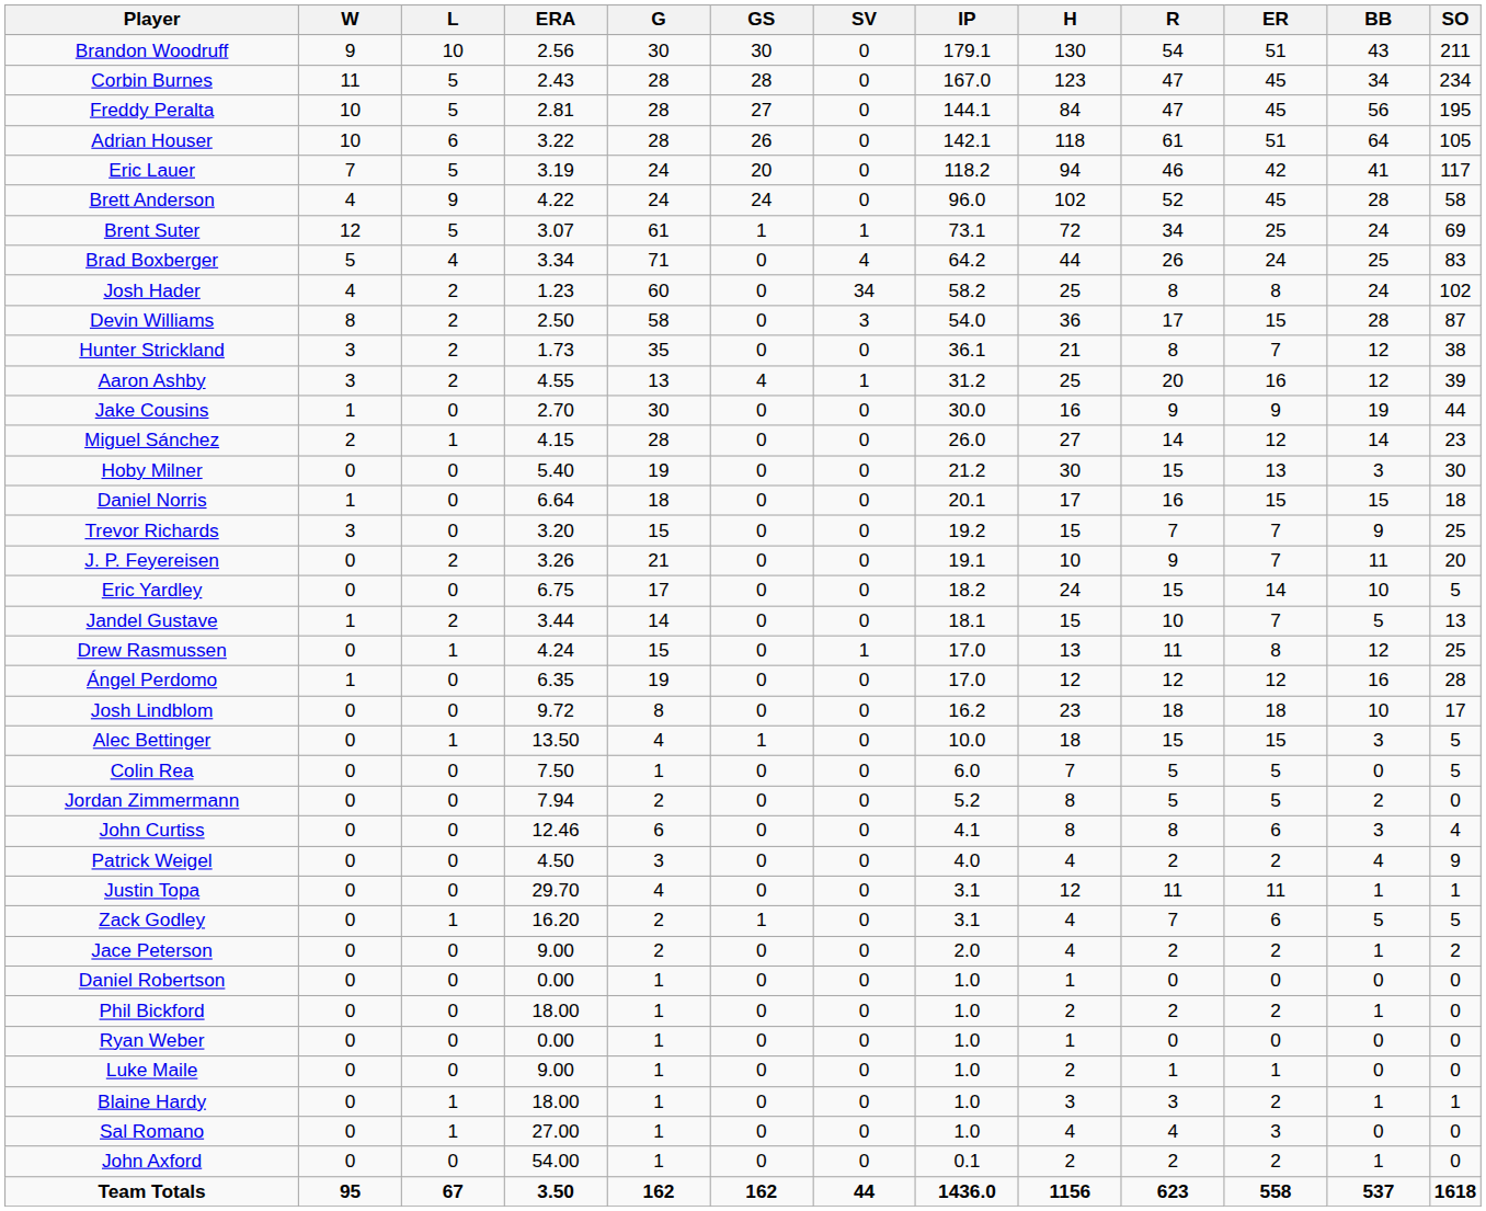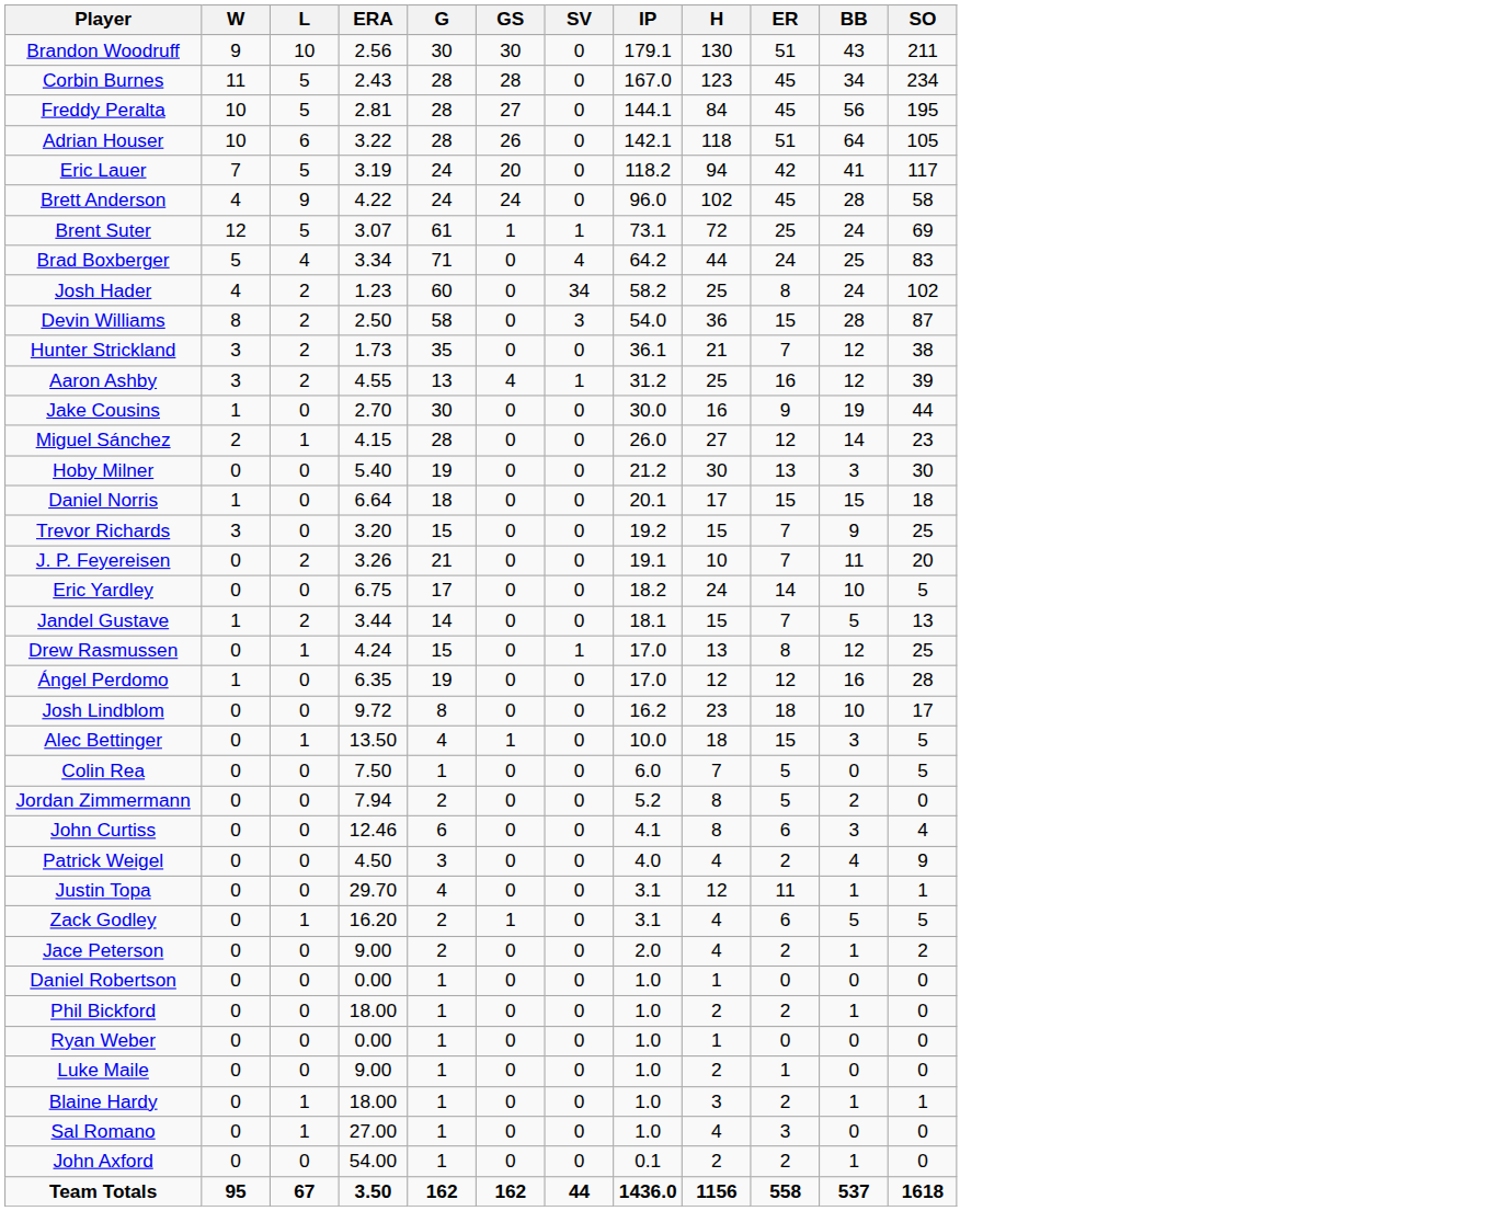- column: R | 54 | 47 | 47 | 61 | 46 | 52 | 34 | 26 | 8 | 17 | 8 | 20 | 9 | 14 | 15 | 16 | 7 | 9 | 15 | 10 | 11 | 12 | 18 | 15 | 5 | 5 | 8 | 2 | 11 | 7 | 2 | 0 | 2 | 0 | 1 | 3 | 4 | 2 | 623
